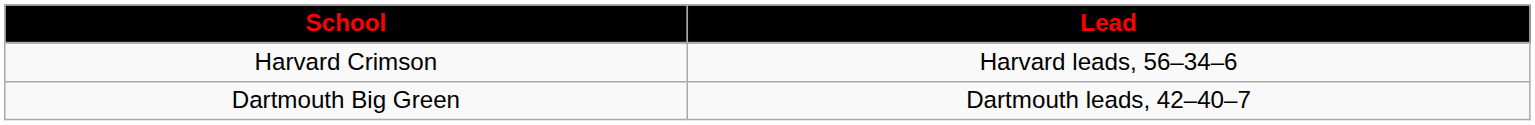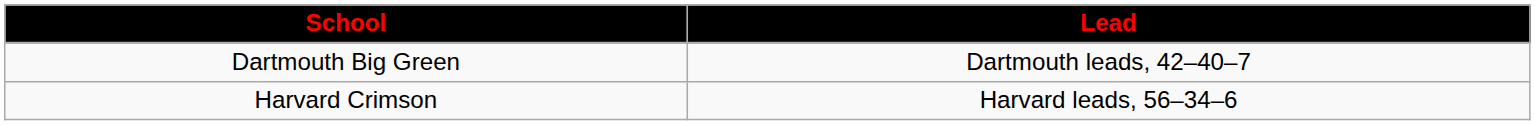rows swapped: Harvard Crimson <-> Dartmouth Big Green
